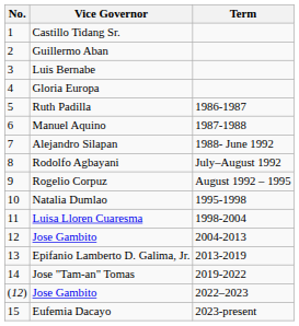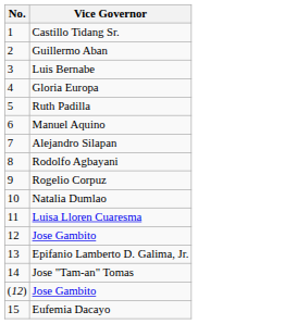- column: Term | 1986-1987 | 1987-1988 | 1988- June 1992 | July–August 1992 | August 1992 – 1995 | 1995-1998 | 1998-2004 | 2004-2013 | 2013-2019 | 2019-2022 | 2022–2023 | 2023-present
